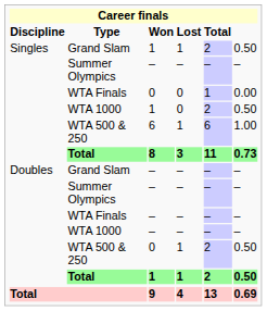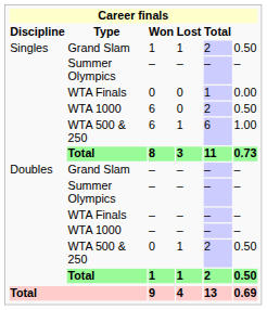Singles / WTA 1000 | Won: 1 -> 6
